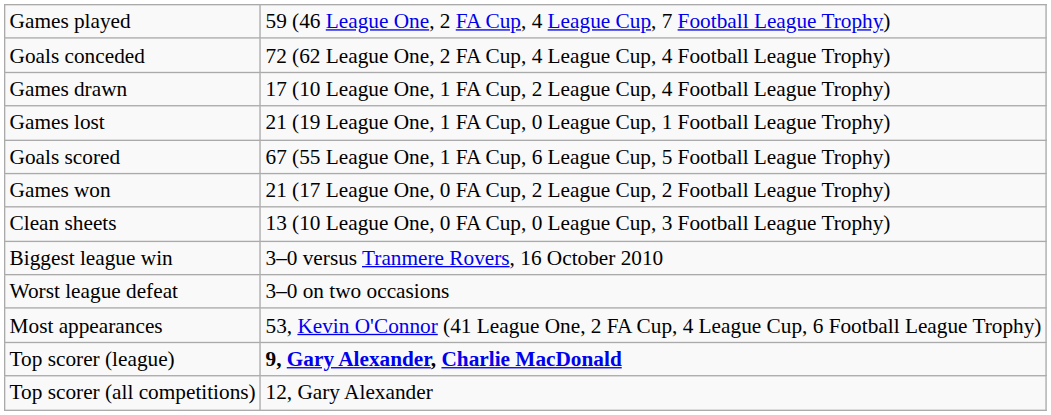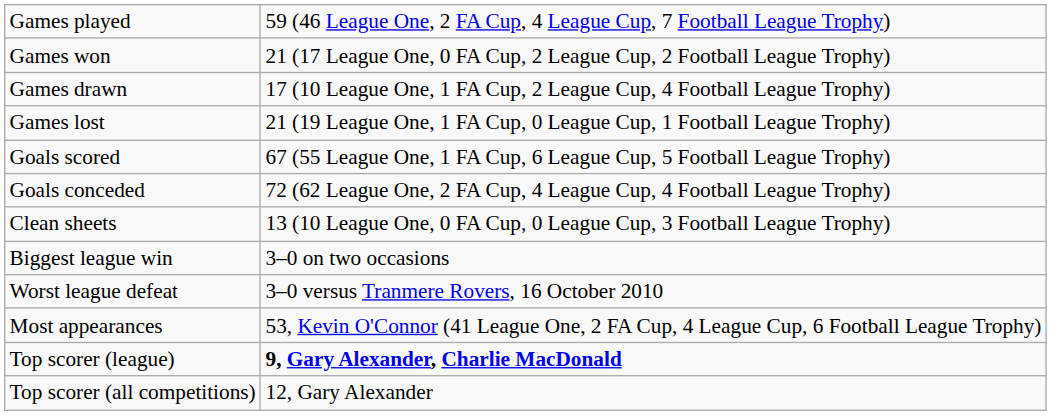rows swapped: Games won <-> Goals conceded
Biggest league win | column 2: 3–0 versus Tranmere Rovers, 16 October 2010 -> 3–0 on two occasions
Worst league defeat | column 2: 3–0 on two occasions -> 3–0 versus Tranmere Rovers, 16 October 2010
